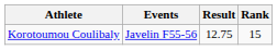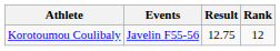Korotoumou Coulibaly | Rank: 15 -> 12
